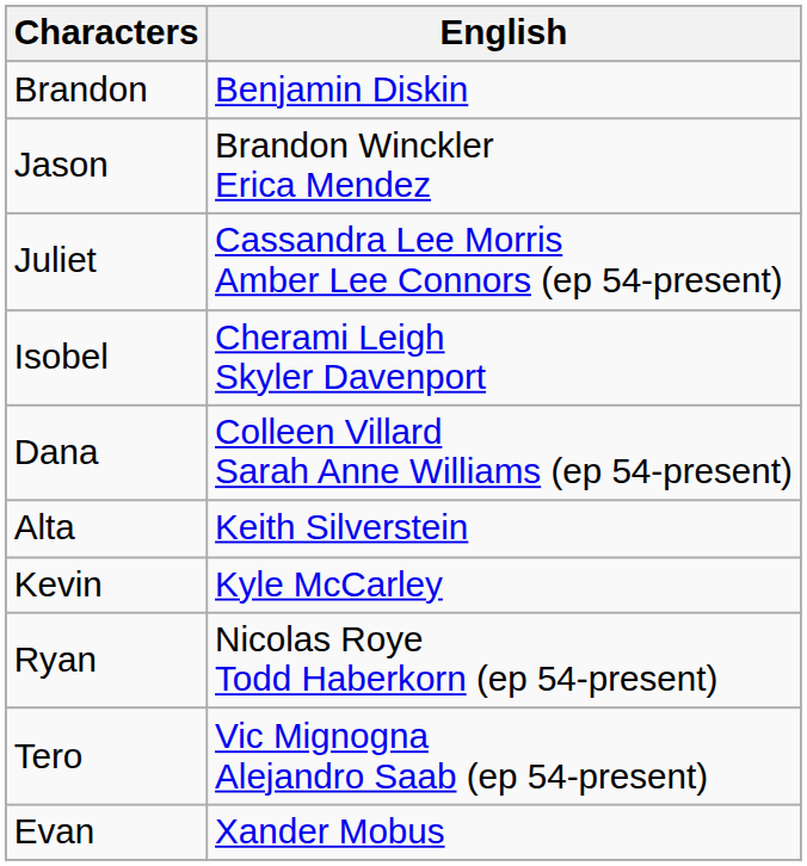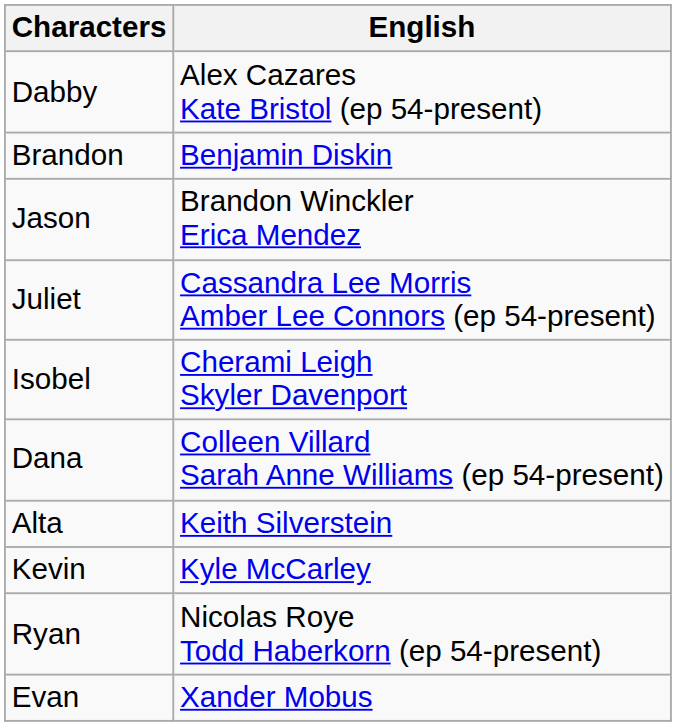+ row: Dabby | Alex Cazares Kate Bristol (ep 54-present)
- row: Tero | Vic Mignogna Alejandro Saab (ep 54-present)
